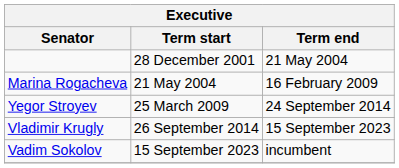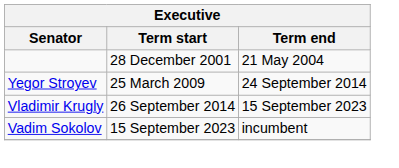- row: Marina Rogacheva | 21 May 2004 | 16 February 2009
